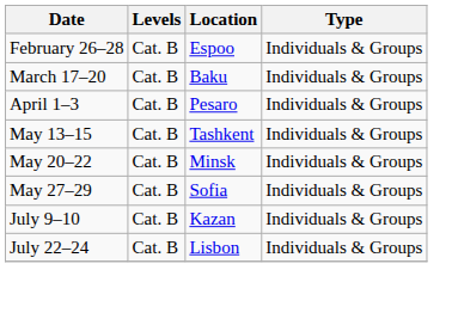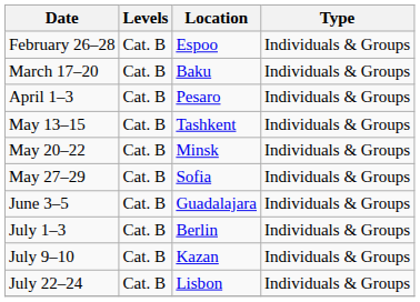+ row: June 3–5 | Cat. B | Guadalajara | Individuals & Groups
+ row: July 1–3 | Cat. B | Berlin | Individuals & Groups
